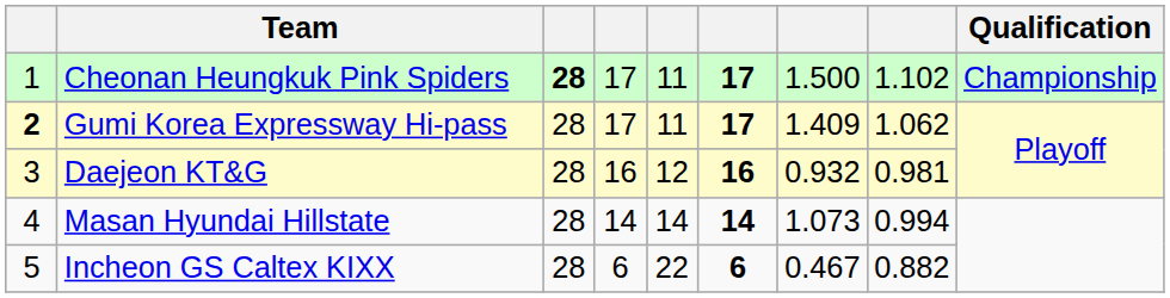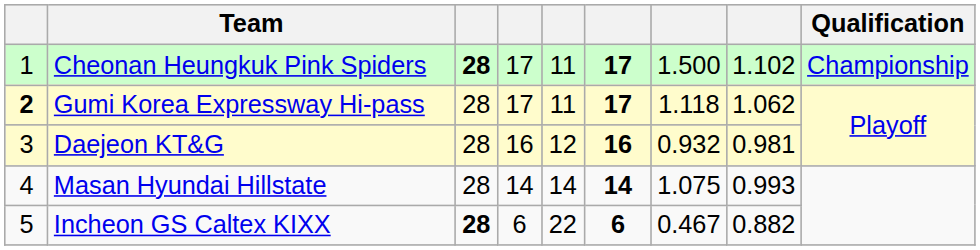Gumi Korea Expressway Hi-pass | column 7: 1.409 -> 1.118
Masan Hyundai Hillstate | column 7: 1.073 -> 1.075
Masan Hyundai Hillstate | column 8: 0.994 -> 0.993
Incheon GS Caltex KIXX | column 3: normal -> bold
